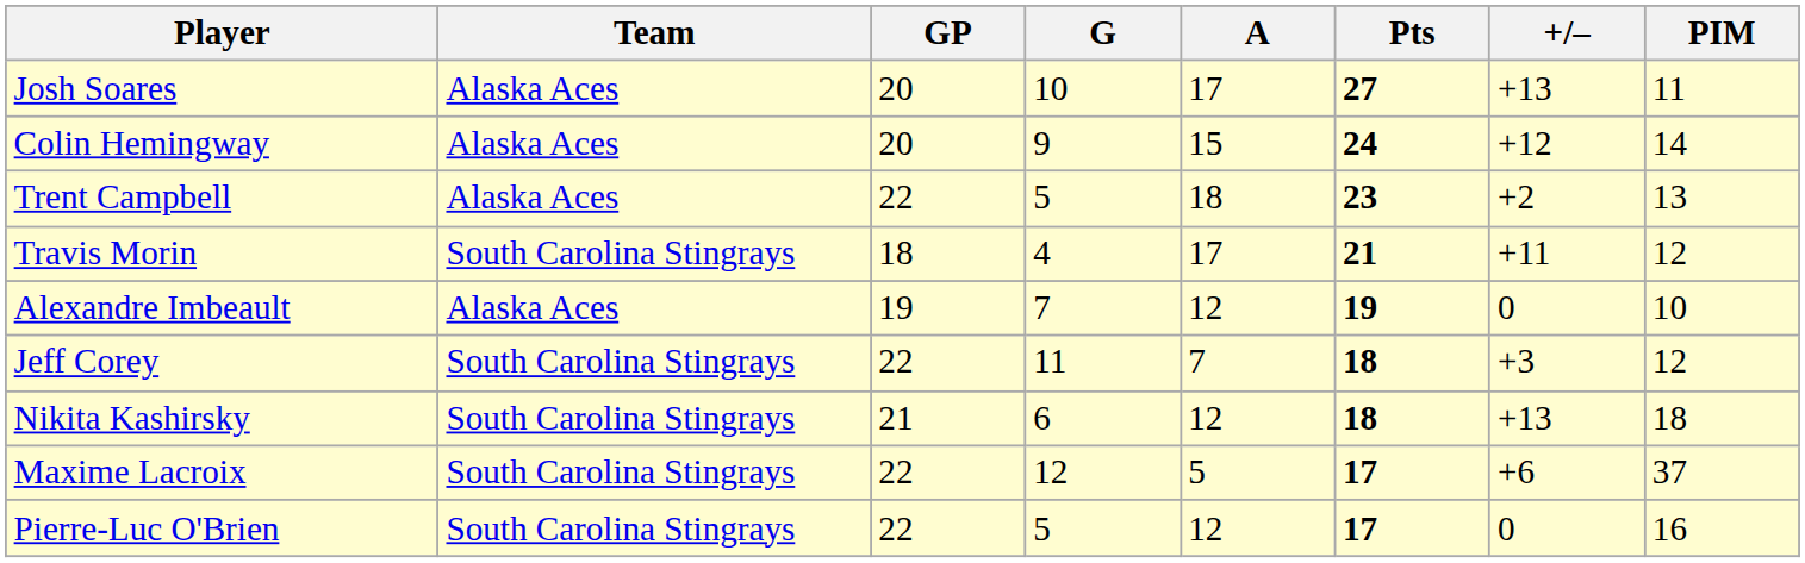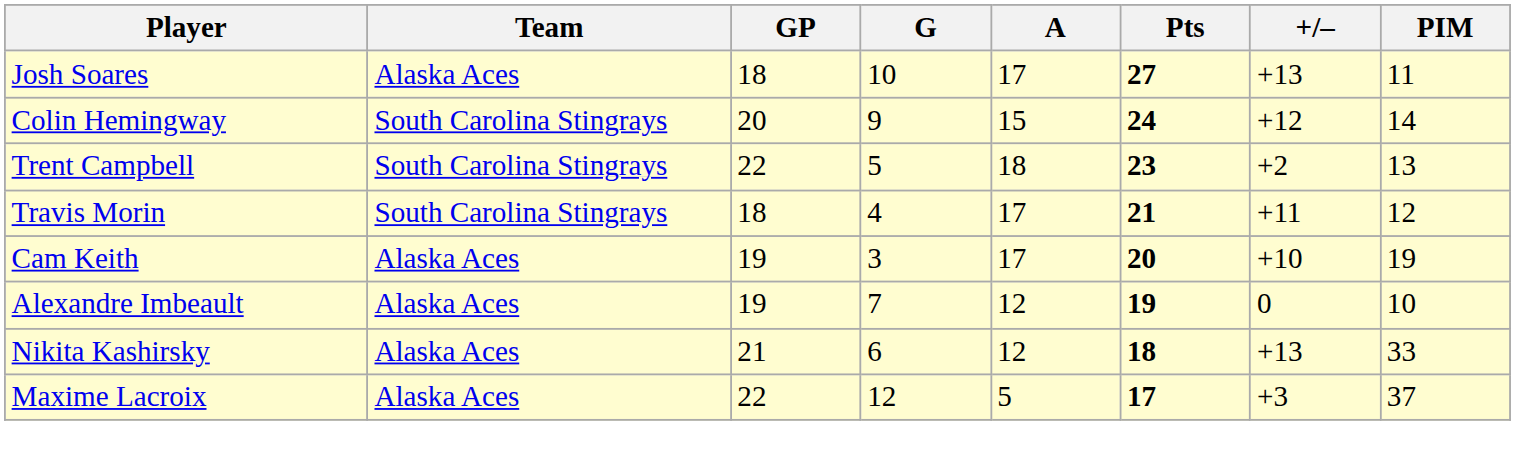Josh Soares | GP: 20 -> 18
Colin Hemingway | Team: Alaska Aces -> South Carolina Stingrays
Trent Campbell | Team: Alaska Aces -> South Carolina Stingrays
+ row: Cam Keith | Alaska Aces | 19 | 3 | 17 | 20 | +10 | 19
- row: Jeff Corey | South Carolina Stingrays | 22 | 11 | 7 | 18 | +3 | 12
Nikita Kashirsky | Team: South Carolina Stingrays -> Alaska Aces
Nikita Kashirsky | PIM: 18 -> 33
Maxime Lacroix | Team: South Carolina Stingrays -> Alaska Aces
Maxime Lacroix | +/–: +6 -> +3
- row: Pierre-Luc O'Brien | South Carolina Stingrays | 22 | 5 | 12 | 17 | 0 | 16
